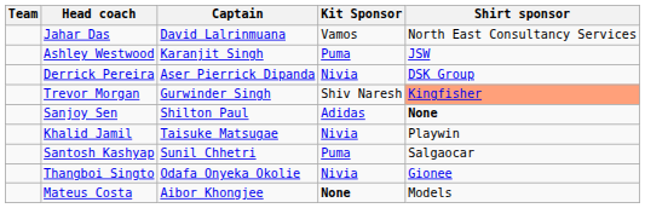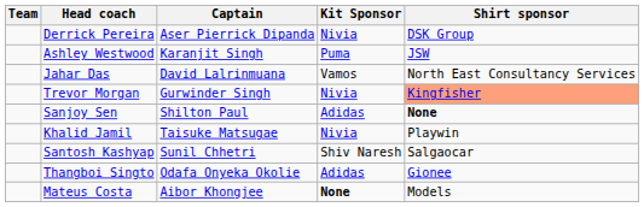rows swapped: Jahar Das <-> Derrick Pereira
Trevor Morgan | Kit Sponsor: Shiv Naresh -> Nivia
Santosh Kashyap | Kit Sponsor: Puma -> Shiv Naresh
Thangboi Singto | Kit Sponsor: Nivia -> Adidas
